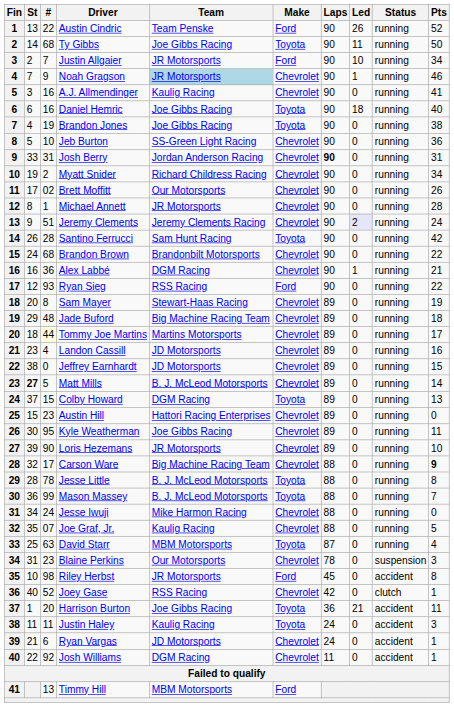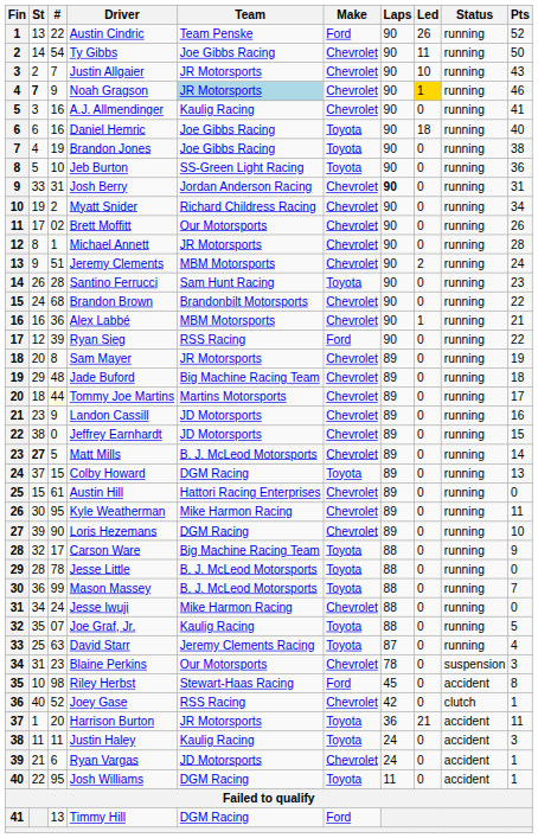Ty Gibbs | #: 68 -> 54
Ty Gibbs | Make: Toyota -> Chevrolet
Justin Allgaier | Make: Ford -> Chevrolet
Justin Allgaier | Pts: 34 -> 43
Noah Gragson | St: normal -> bold
Noah Gragson | Led: no background -> gold background
Jeb Burton | Make: Chevrolet -> Toyota
Jeremy Clements | Team: Jeremy Clements Racing -> MBM Motorsports
Jeremy Clements | Led: lavender background -> no background
Santino Ferrucci | Pts: 42 -> 23
Alex Labbé | Team: DGM Racing -> MBM Motorsports
Ryan Sieg | #: 93 -> 39
Sam Mayer | Team: Stewart-Haas Racing -> JR Motorsports
Landon Cassill | #: 4 -> 9
Austin Hill | #: 23 -> 61
Kyle Weatherman | Team: Joe Gibbs Racing -> Mike Harmon Racing
Loris Hezemans | Team: JR Motorsports -> DGM Racing
Carson Ware | Make: Chevrolet -> Toyota
Carson Ware | Pts: bold -> normal
Jesse Little | Pts: 8 -> 0
Joe Graf, Jr. | Make: Chevrolet -> Toyota
David Starr | Team: MBM Motorsports -> Jeremy Clements Racing
Riley Herbst | Team: JR Motorsports -> Stewart-Haas Racing
Harrison Burton | Team: Joe Gibbs Racing -> JR Motorsports
Josh Williams | #: 92 -> 95
Josh Williams | Make: Chevrolet -> Toyota
Timmy Hill | Team: MBM Motorsports -> DGM Racing
